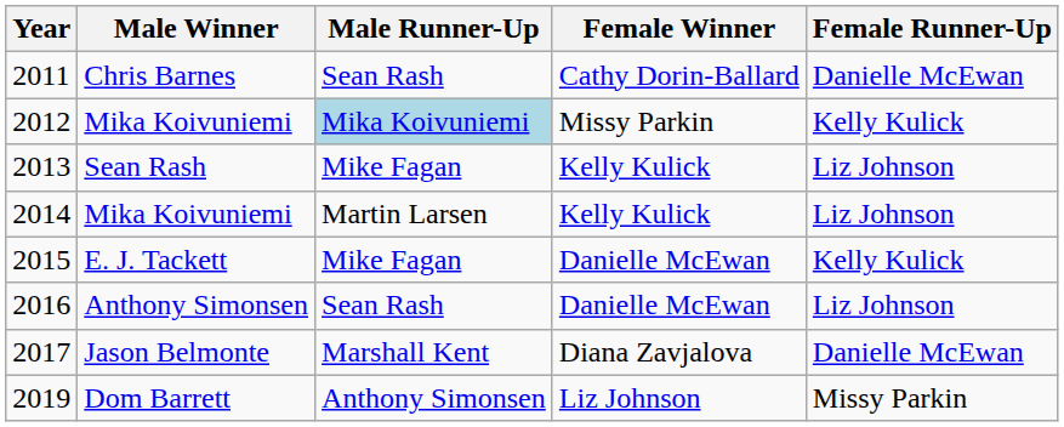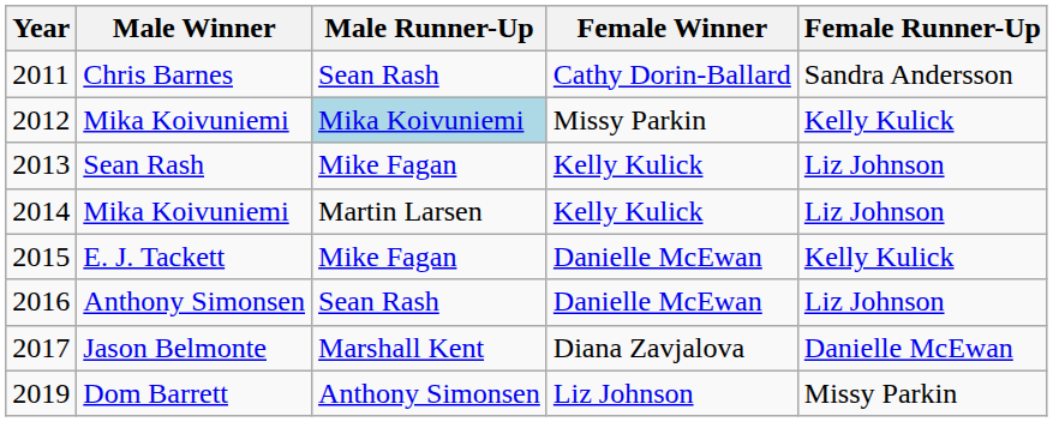2011 | Female Runner-Up: Danielle McEwan -> Sandra Andersson
